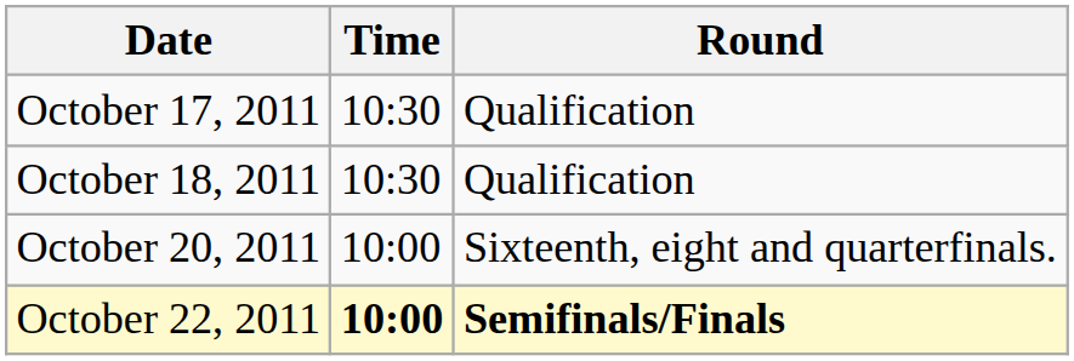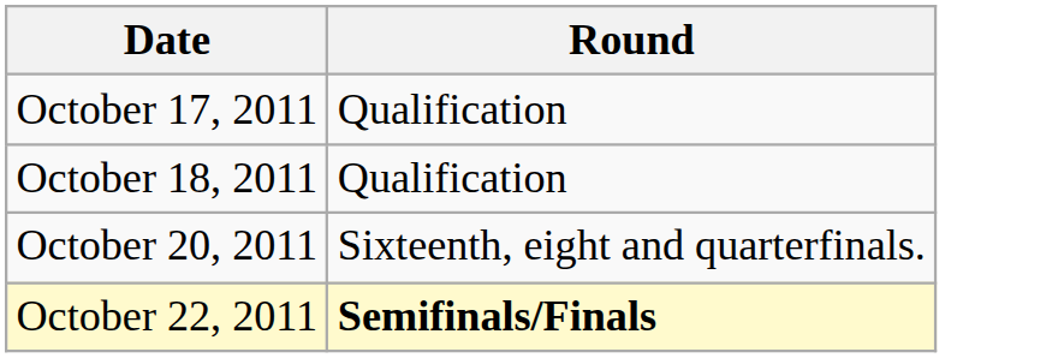- column: Time | 10:30 | 10:30 | 10:00 | 10:00
